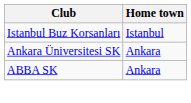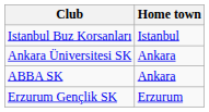+ row: Erzurum Gençlik SK | Erzurum
